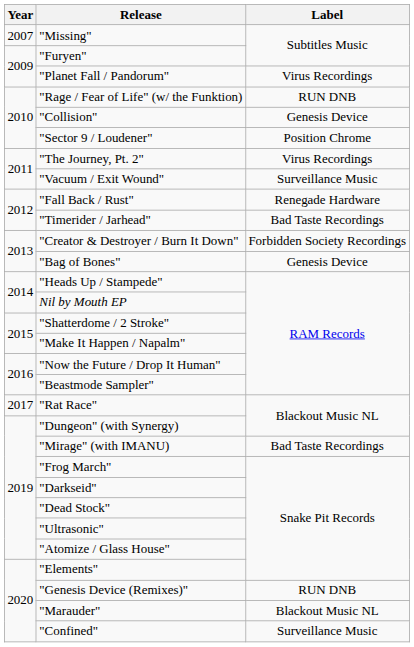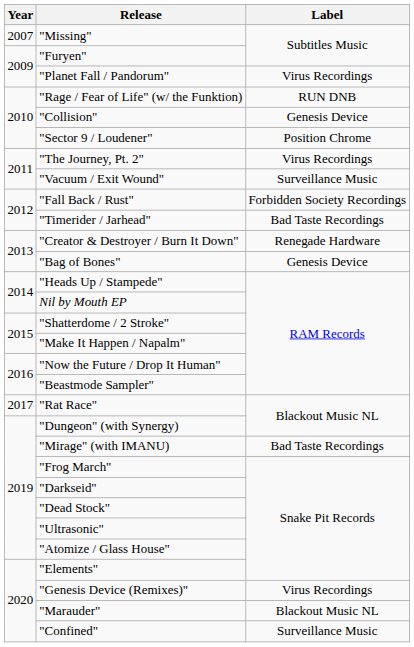"Fall Back / Rust" | Label: Renegade Hardware -> Forbidden Society Recordings
"Creator & Destroyer / Burn It Down" | Label: Forbidden Society Recordings -> Renegade Hardware
"Genesis Device (Remixes)" | Label: RUN DNB -> Virus Recordings
